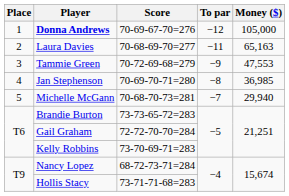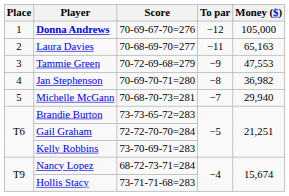Jan Stephenson | Money ($): 36,985 -> 36,982
